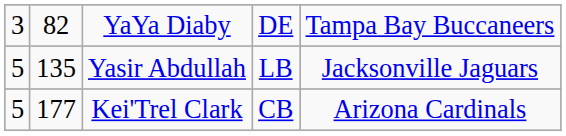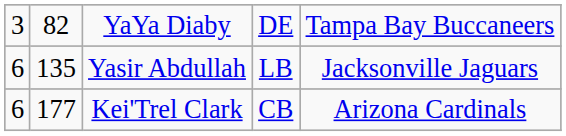Yasir Abdullah | column 1: 5 -> 6
Kei'Trel Clark | column 1: 5 -> 6
